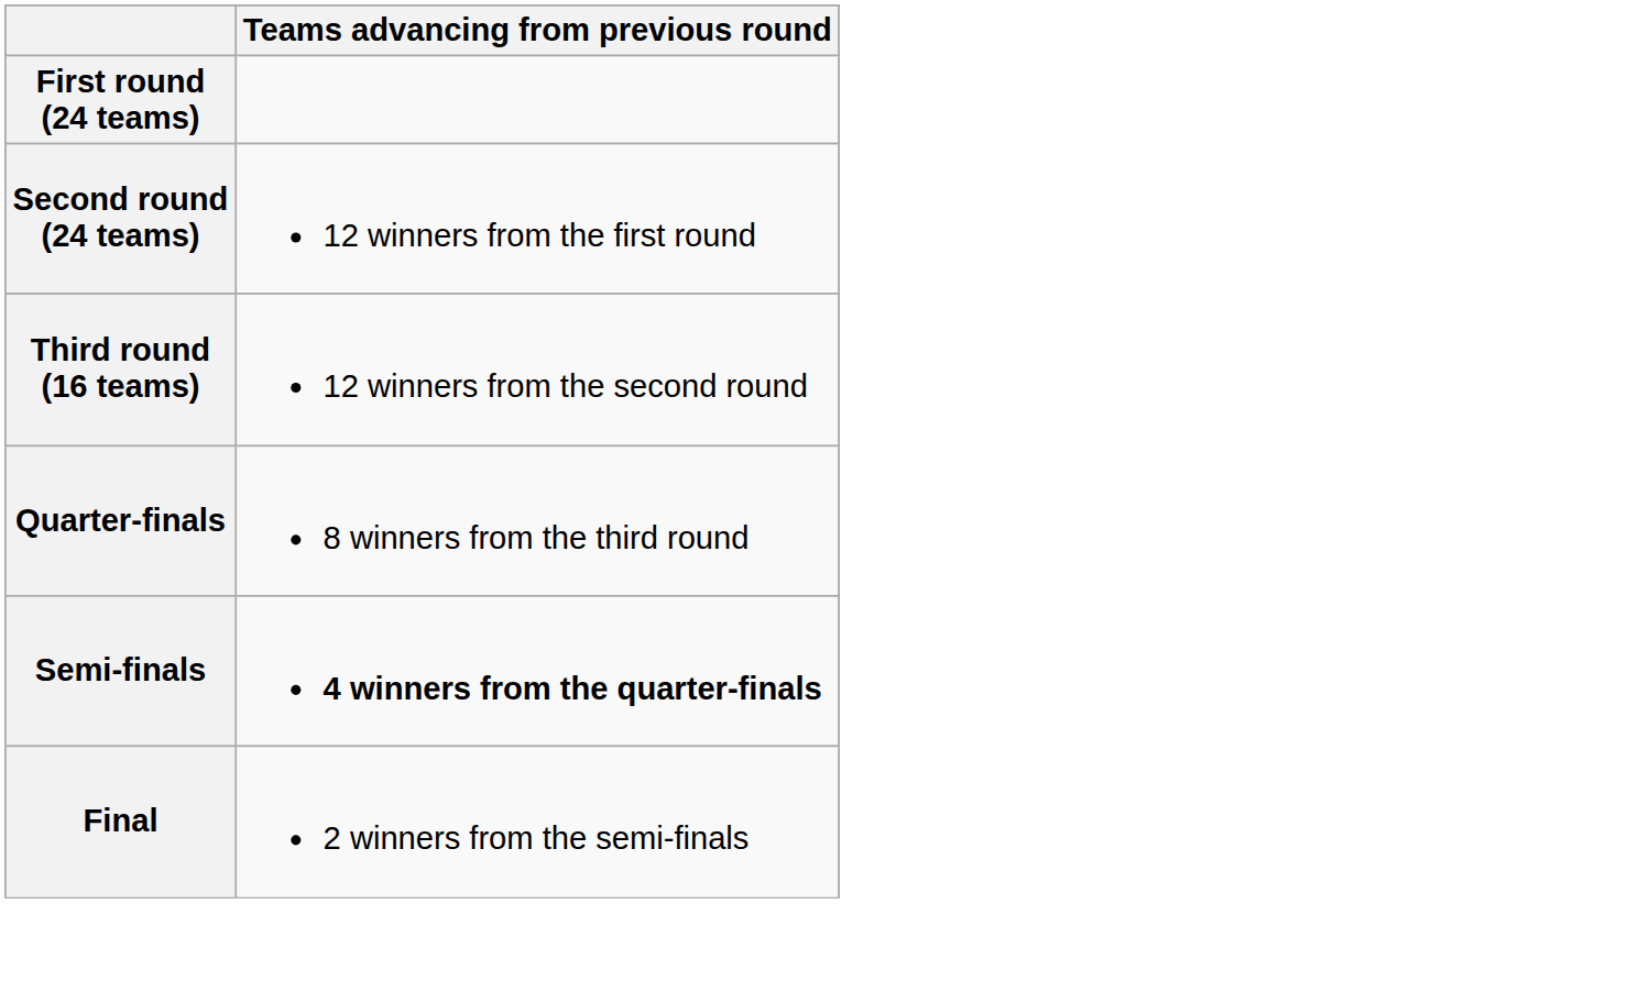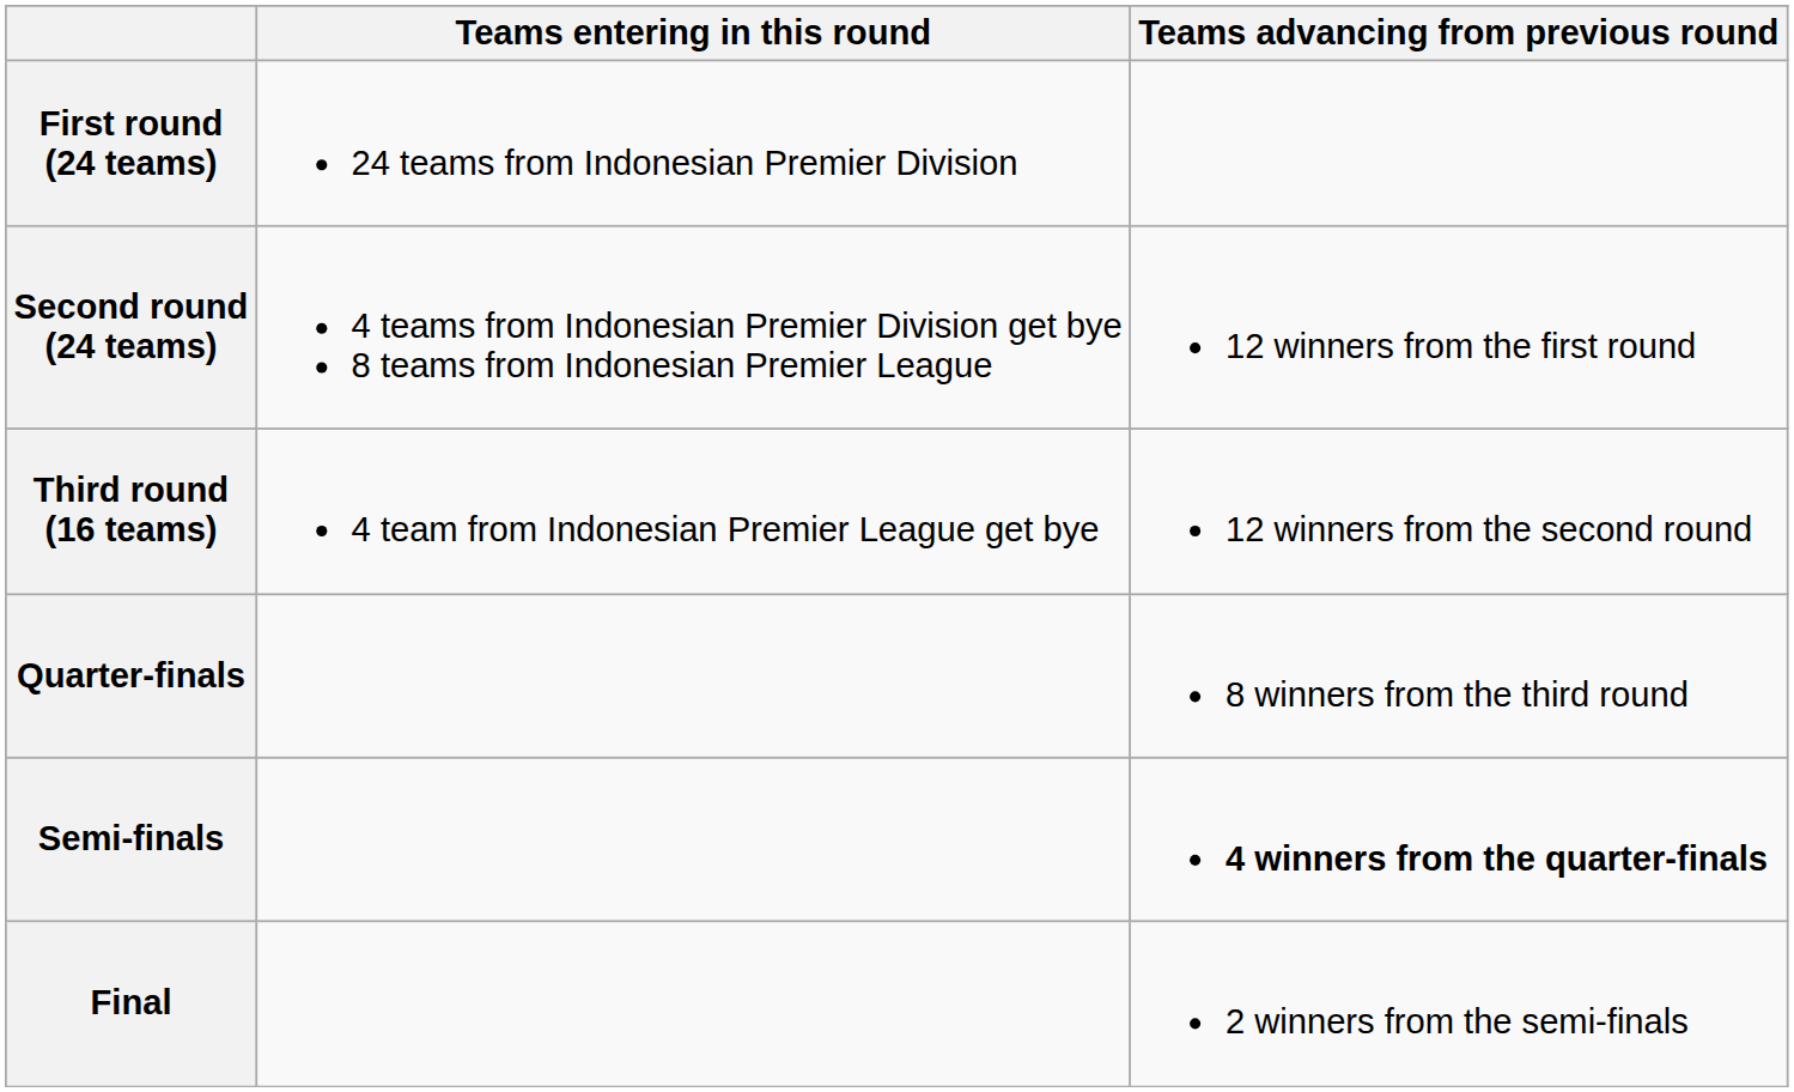+ column: Teams entering in this round | 24 teams from Indonesian Premier Division | 4 teams from Indonesian Premier Division get bye 8 teams from Indonesian Premier League | 4 team from Indonesian Premier League get bye
